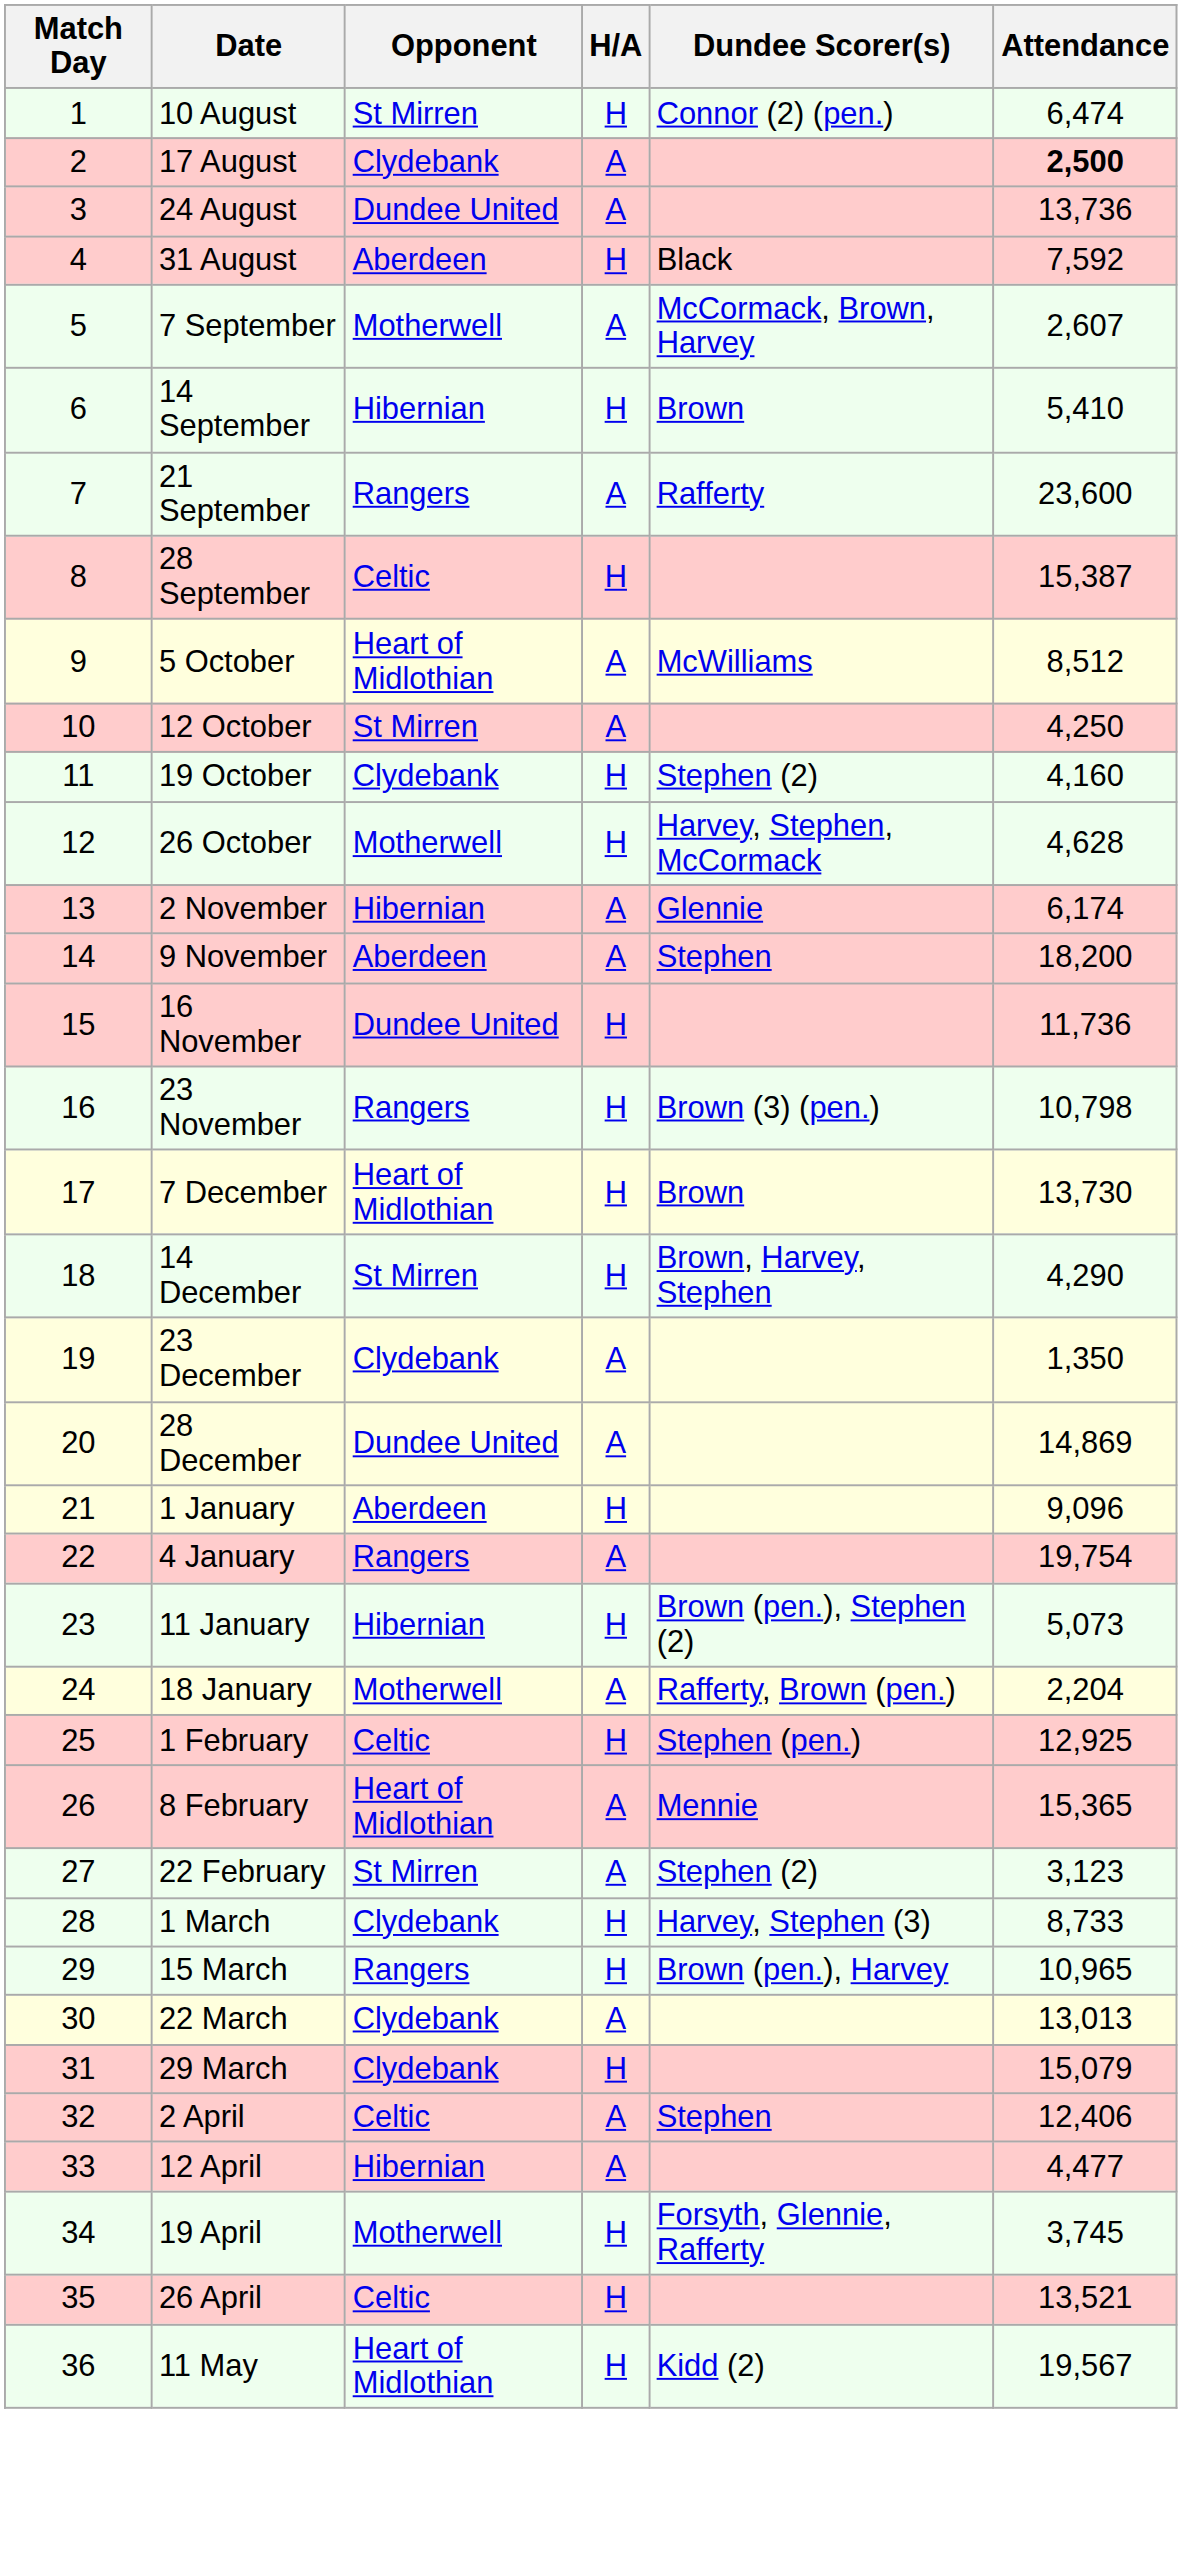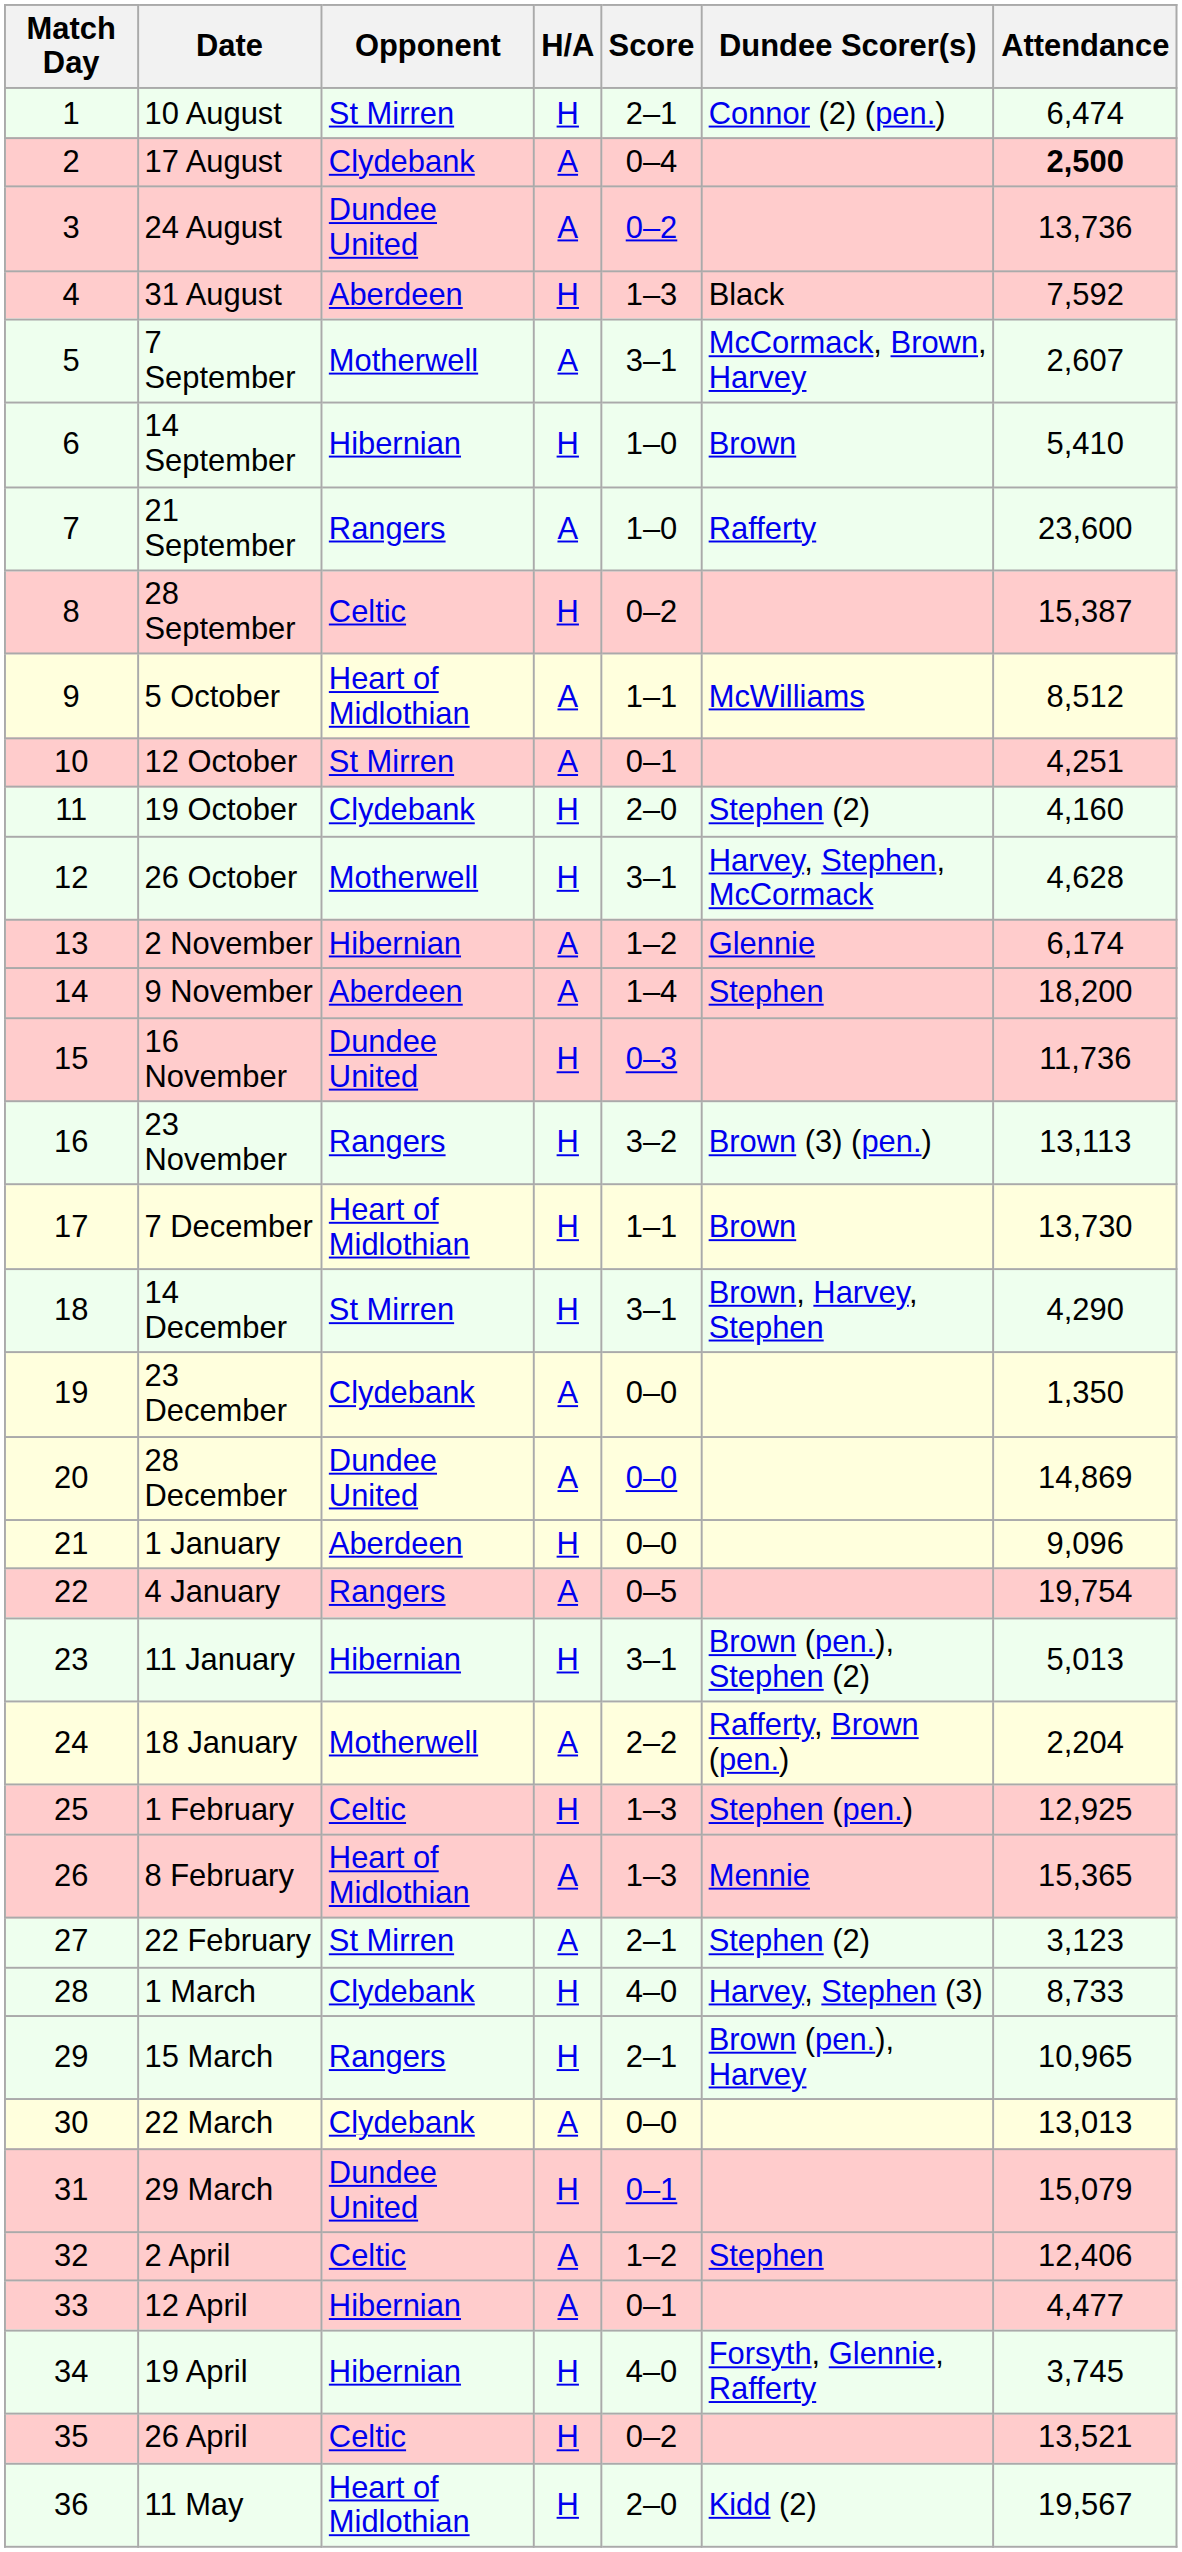+ column: Score | 2–1 | 0–4 | 0–2 | 1–3 | 3–1 | 1–0 | 1–0 | 0–2 | 1–1 | 0–1 | 2–0 | 3–1 | 1–2 | 1–4 | 0–3 | 3–2 | 1–1 | 3–1 | 0–0 | 0–0 | 0–0 | 0–5 | 3–1 | 2–2 | 1–3 | 1–3 | 2–1 | 4–0 | 2–1 | 0–0 | 0–1 | 1–2 | 0–1 | 4–0 | 0–2 | 2–0
12 October | Attendance: 4,250 -> 4,251
23 November | Attendance: 10,798 -> 13,113
11 January | Attendance: 5,073 -> 5,013
29 March | Opponent: Clydebank -> Dundee United
19 April | Opponent: Motherwell -> Hibernian
